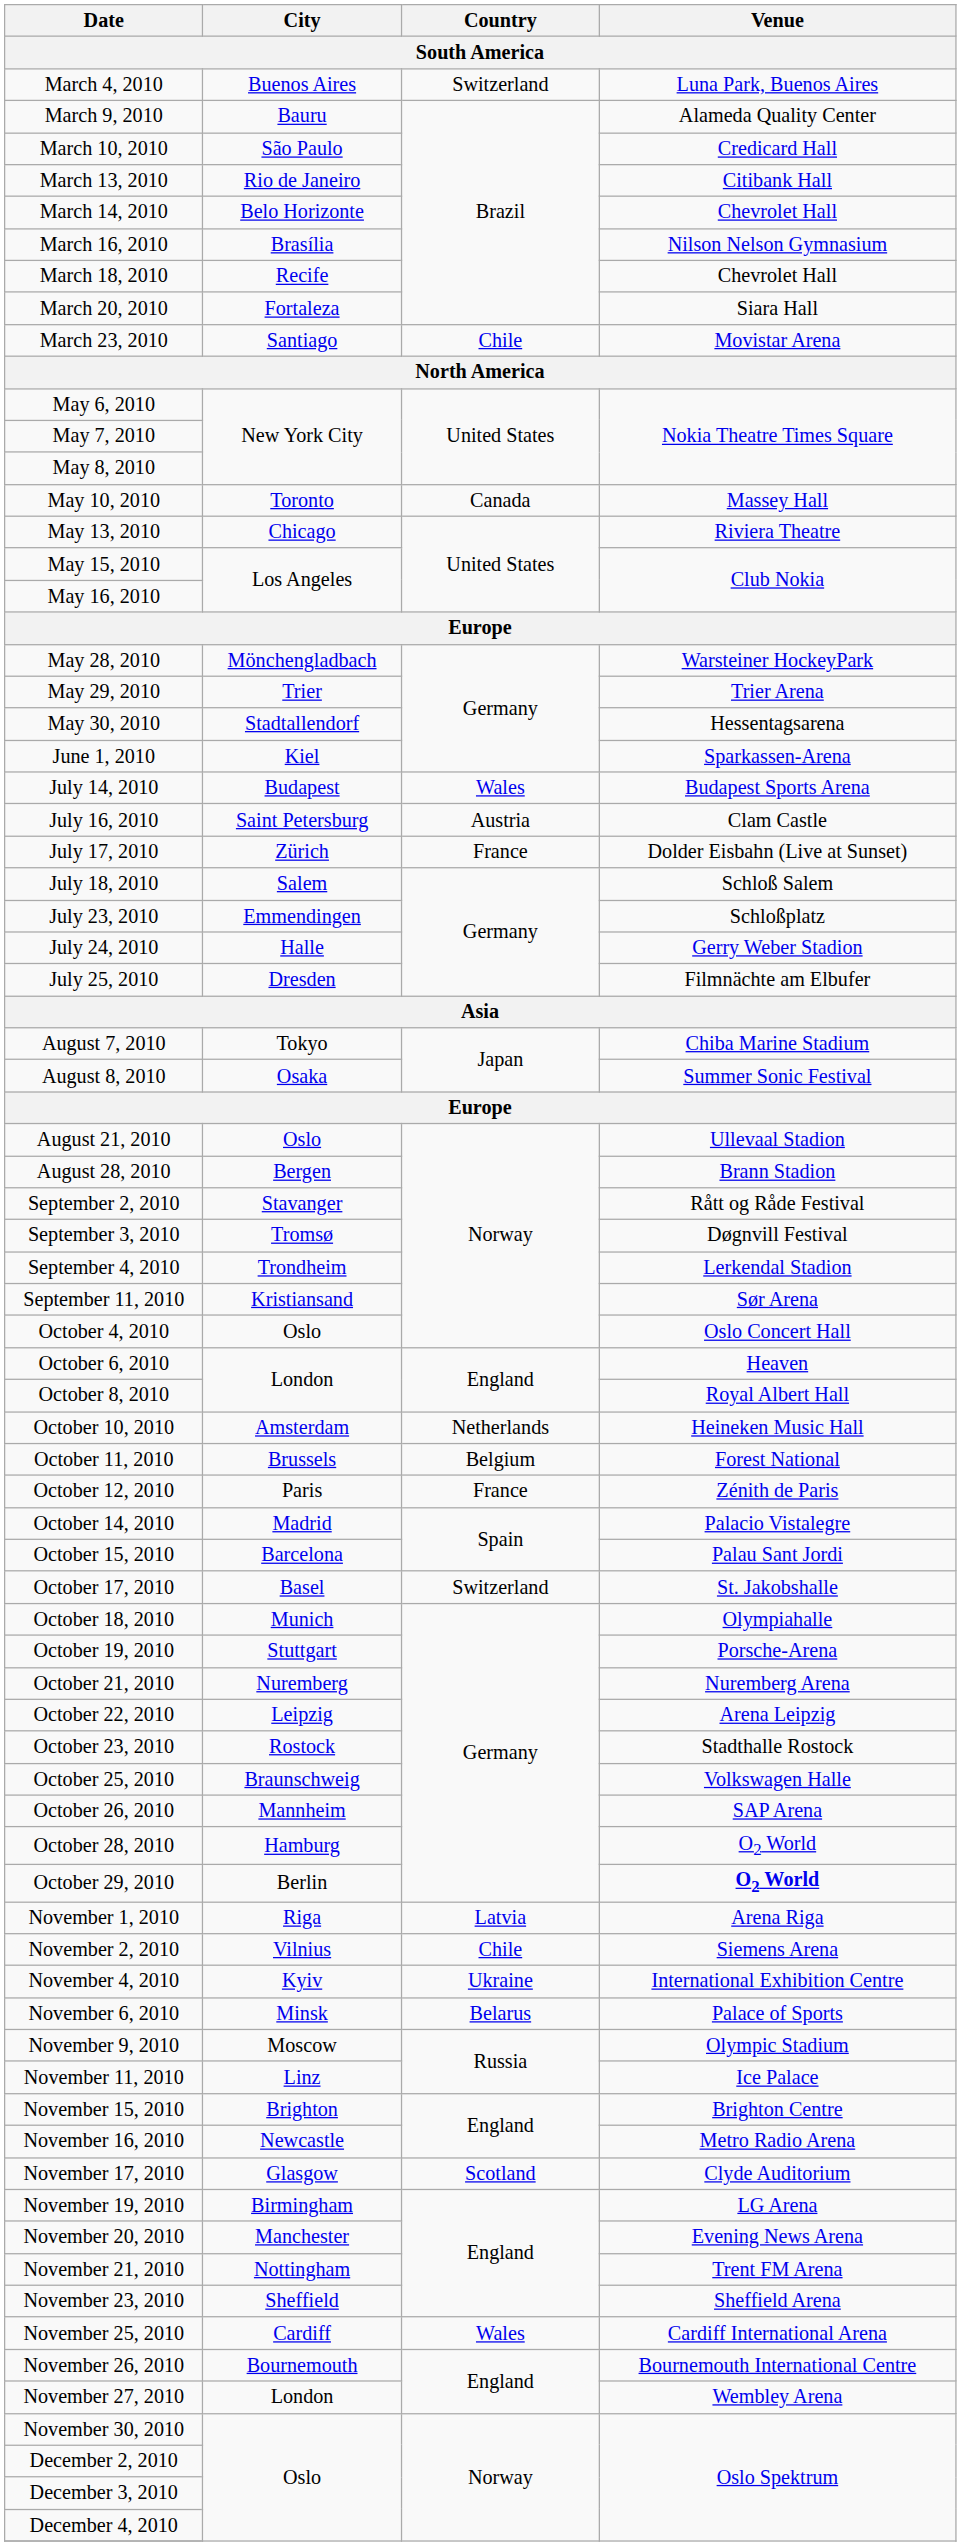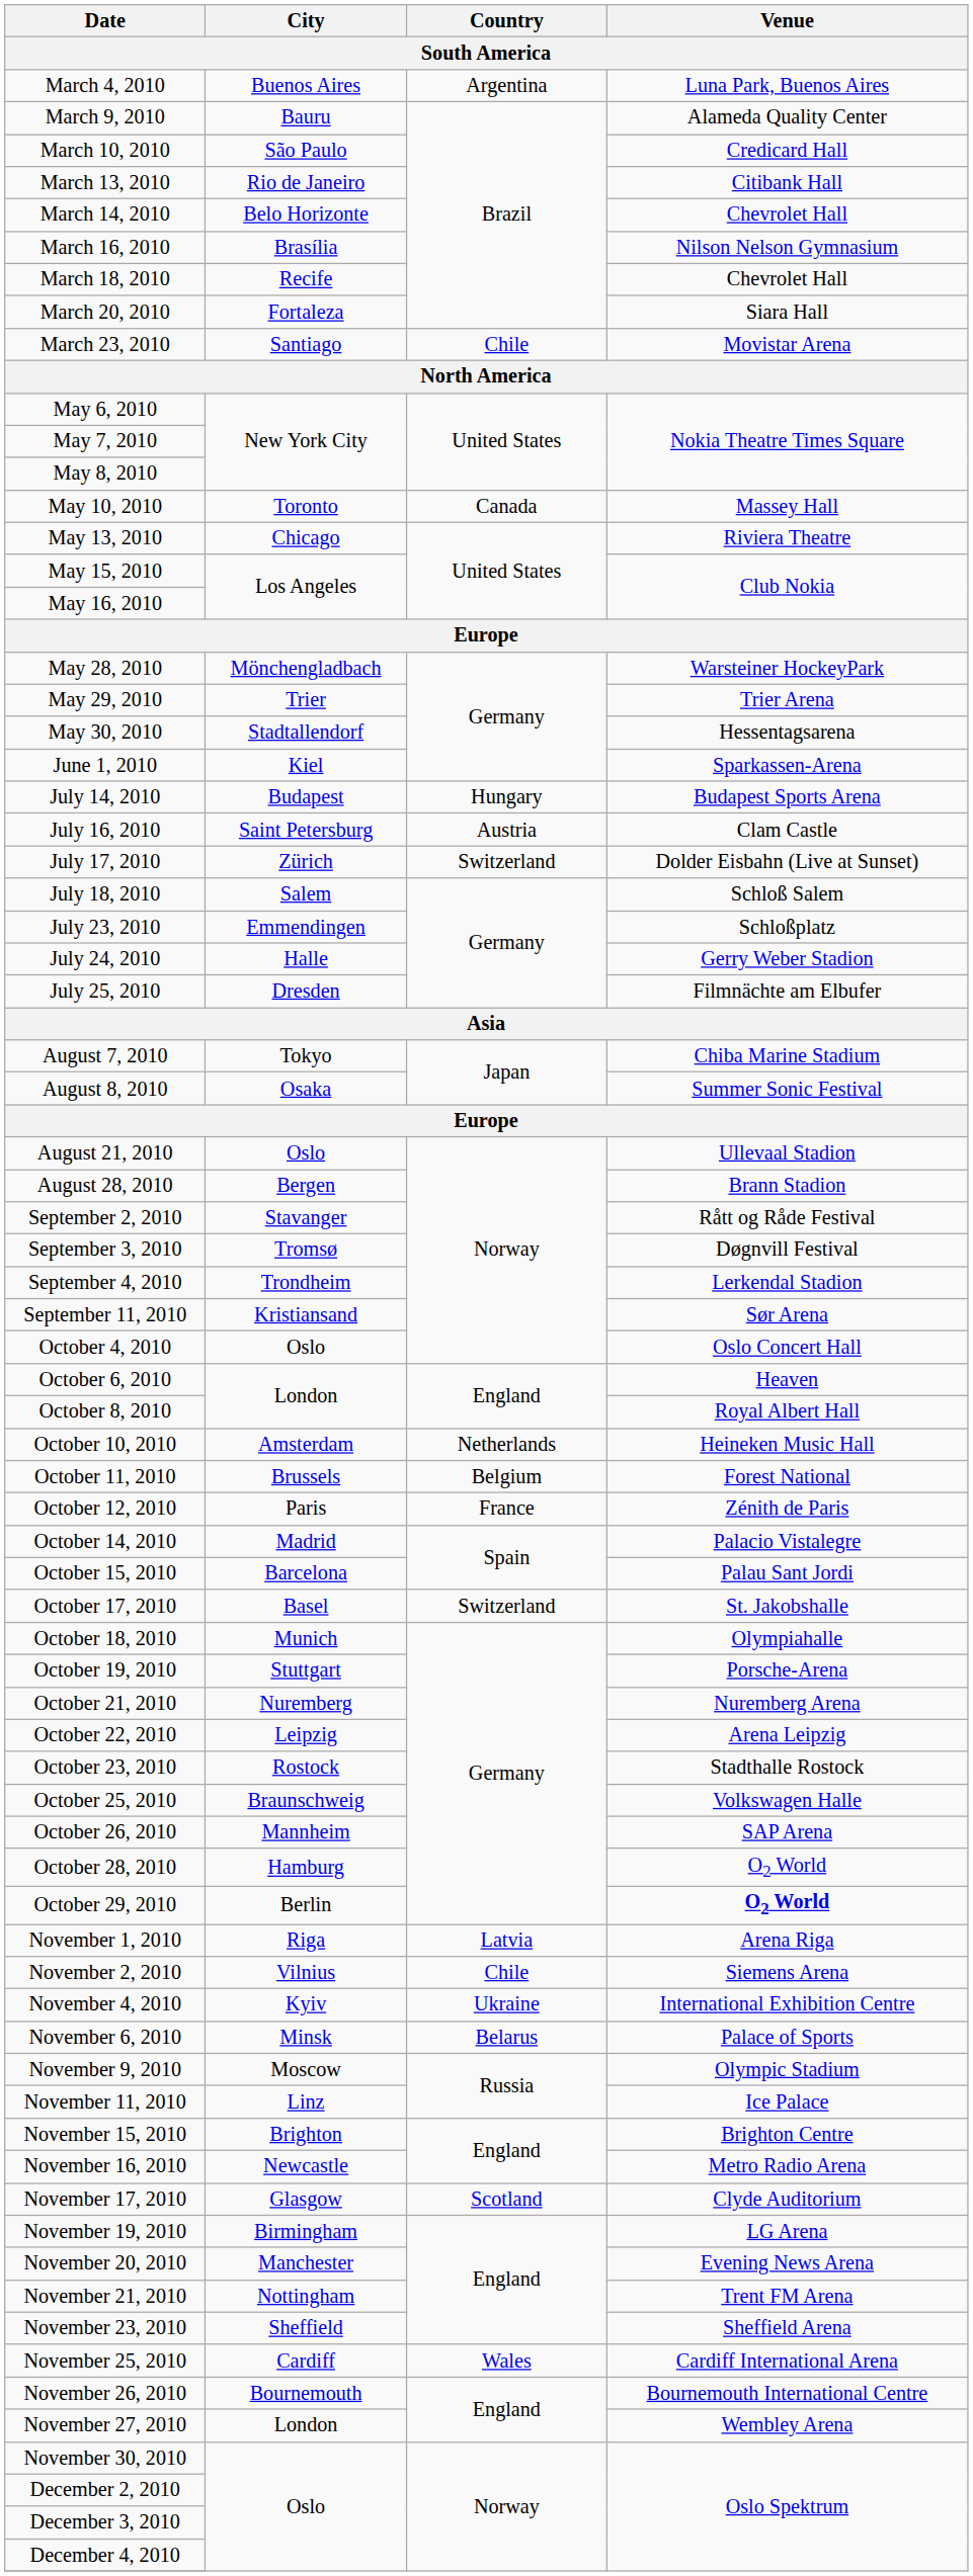March 4, 2010 | Country: Switzerland -> Argentina
July 14, 2010 | Country: Wales -> Hungary
July 17, 2010 | Country: France -> Switzerland
